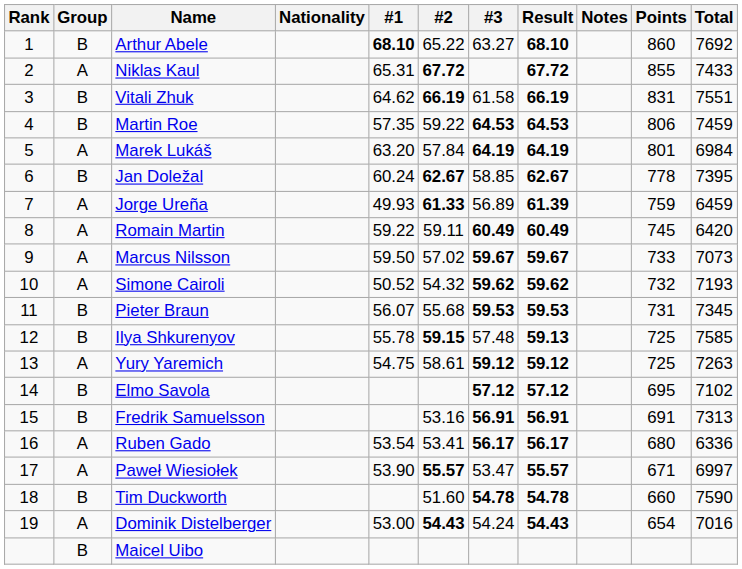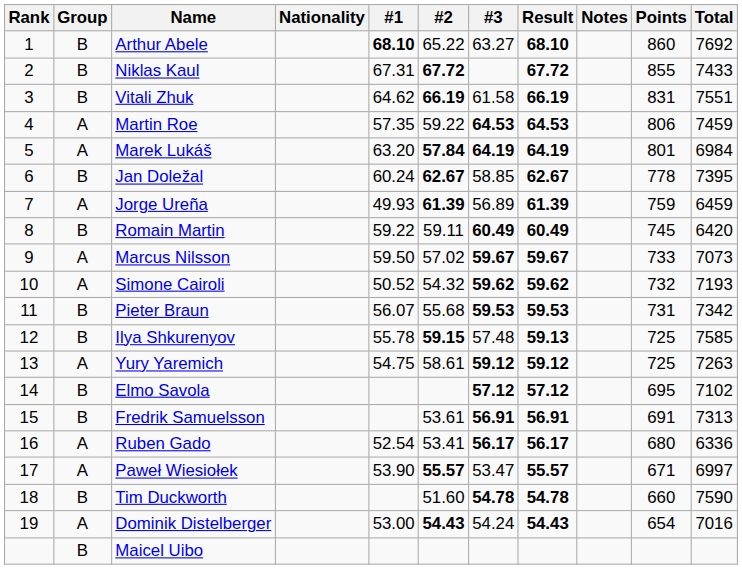Niklas Kaul | Group: A -> B
Niklas Kaul | #1: 65.31 -> 67.31
Martin Roe | Group: B -> A
Marek Lukáš | #2: normal -> bold
Jorge Ureña | #2: 61.33 -> 61.39
Romain Martin | Group: A -> B
Pieter Braun | Total: 7345 -> 7342
Fredrik Samuelsson | #2: 53.16 -> 53.61
Ruben Gado | #1: 53.54 -> 52.54
